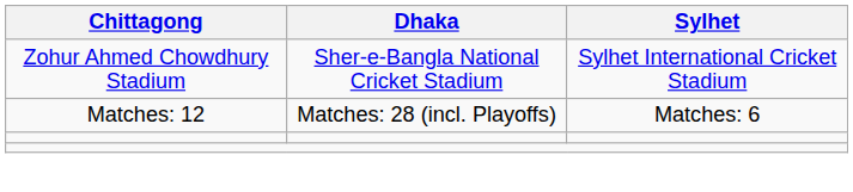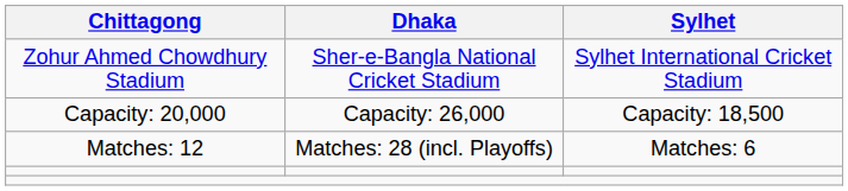+ row: Capacity: 20,000 | Capacity: 26,000 | Capacity: 18,500
